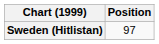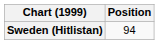Sweden (Hitlistan) | Position: 97 -> 94
